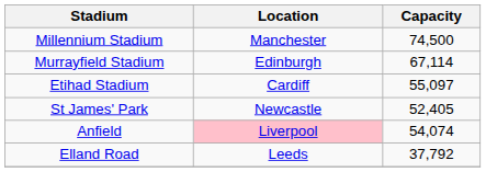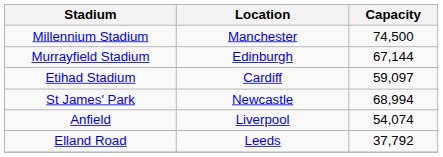Murrayfield Stadium | Capacity: 67,114 -> 67,144
Etihad Stadium | Capacity: 55,097 -> 59,097
St James' Park | Capacity: 52,405 -> 68,994
Anfield | Location: pink background -> no background
